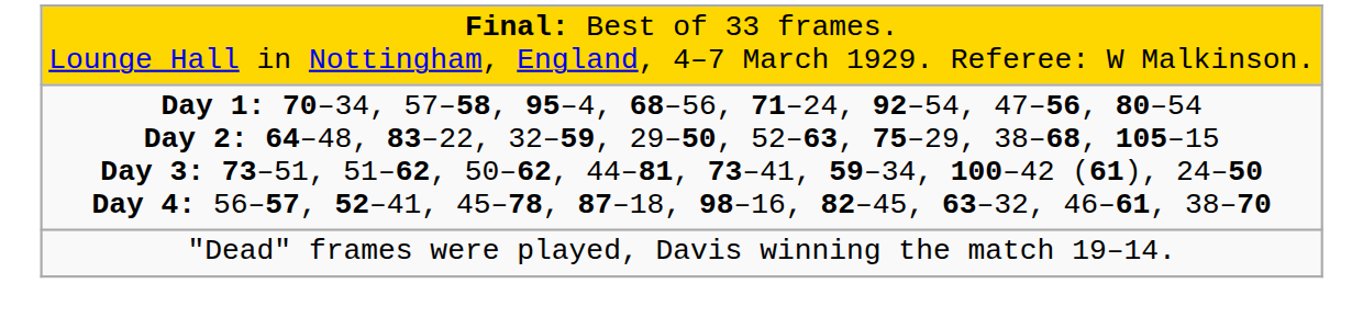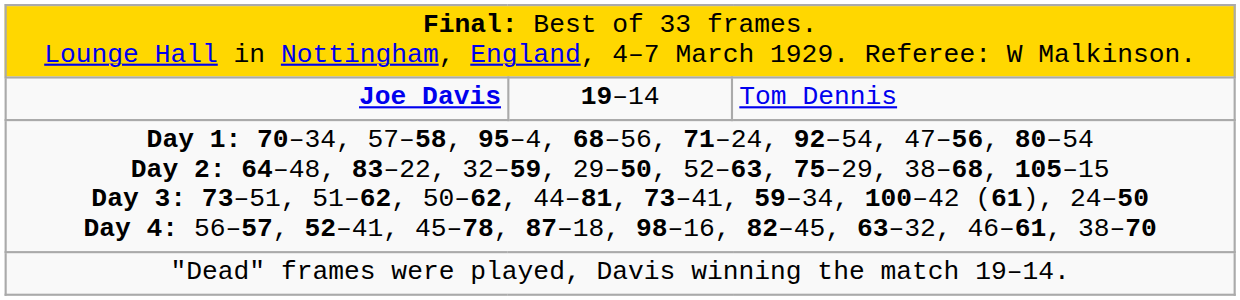+ row: Joe Davis | 19–14 | Tom Dennis
